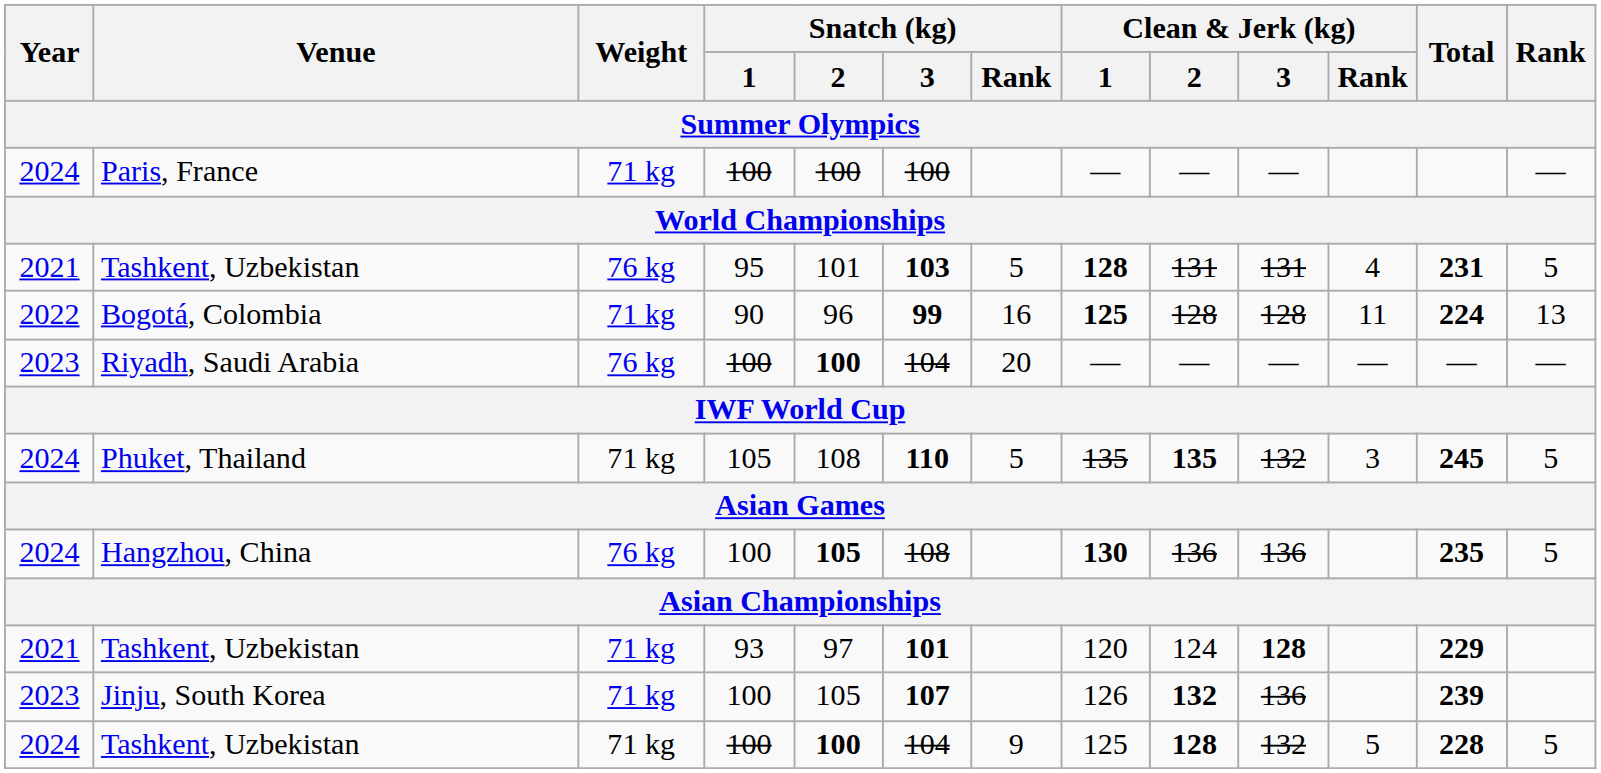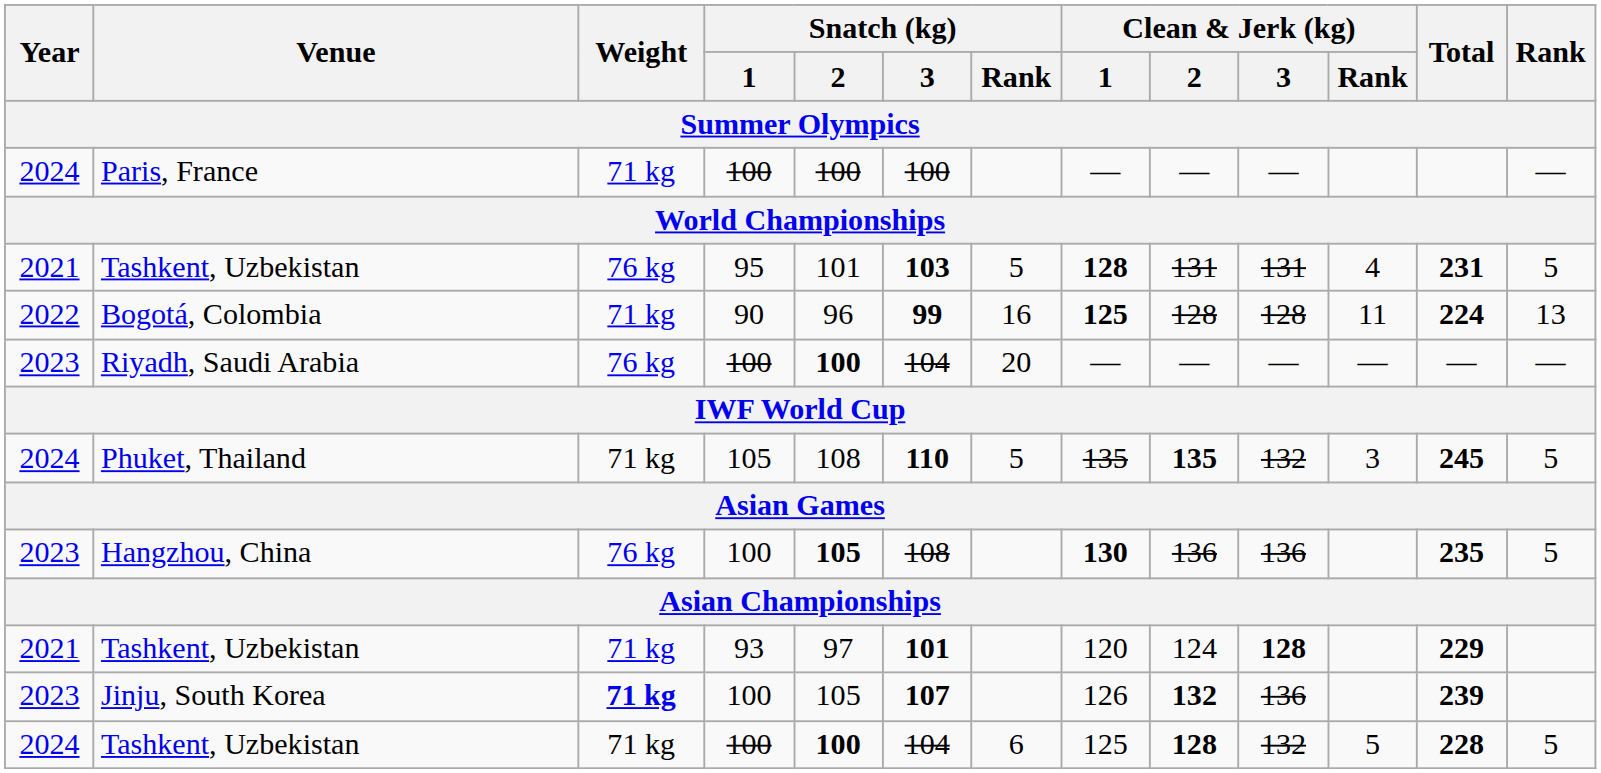Hangzhou, China | Year: 2024 -> 2023
Jinju, South Korea | Weight: normal -> bold
Tashkent, Uzbekistan / 100 | Snatch (kg) / Rank: 9 -> 6
